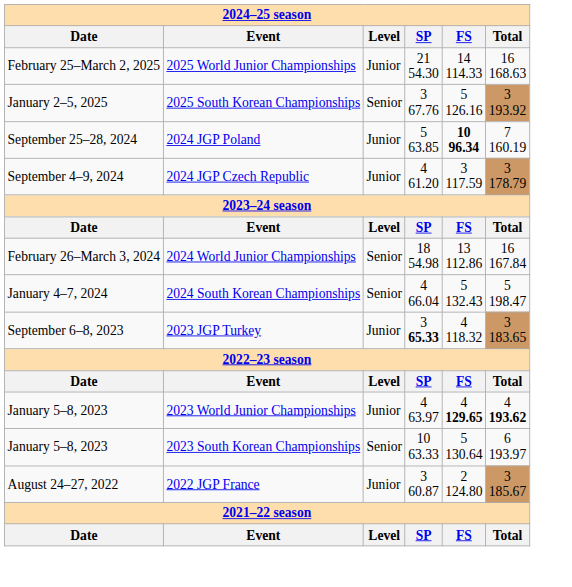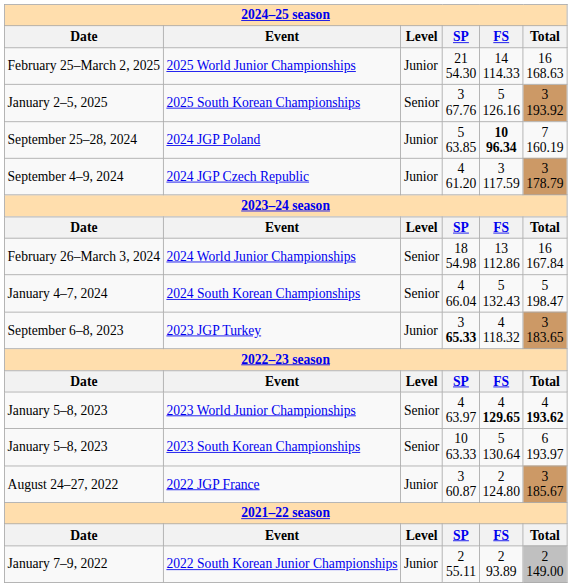2023 World Junior Championships | Level: Junior -> Senior
+ row: January 7–9, 2022 | 2022 South Korean Junior Championships | Junior | 2 55.11 | 2 93.89 | 2 149.00
